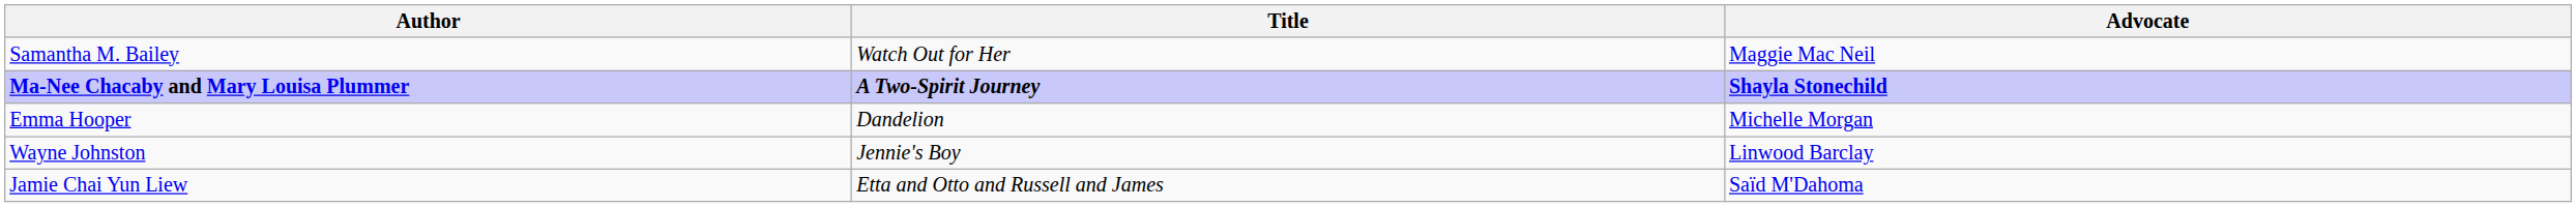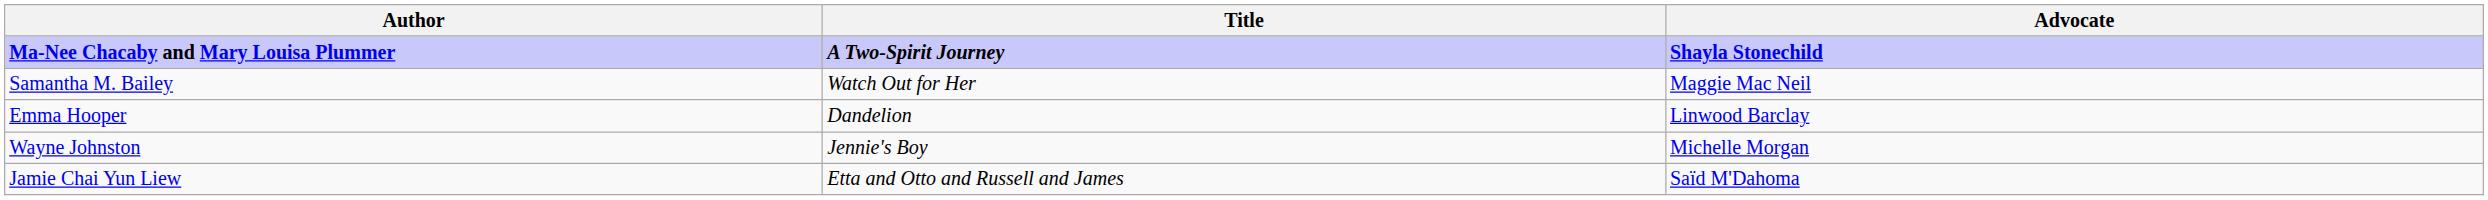rows swapped: Ma-Nee Chacaby and Mary Louisa Plummer <-> Samantha M. Bailey
Emma Hooper | Advocate: Michelle Morgan -> Linwood Barclay
Wayne Johnston | Advocate: Linwood Barclay -> Michelle Morgan
